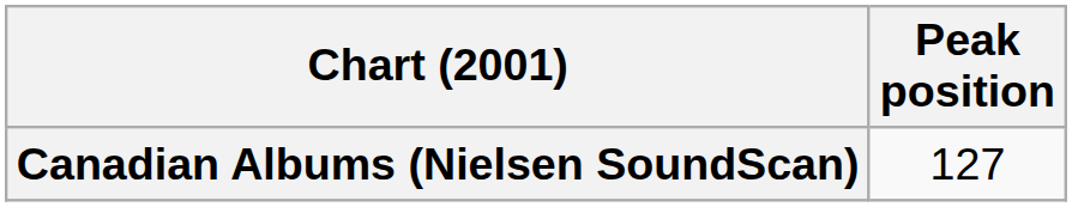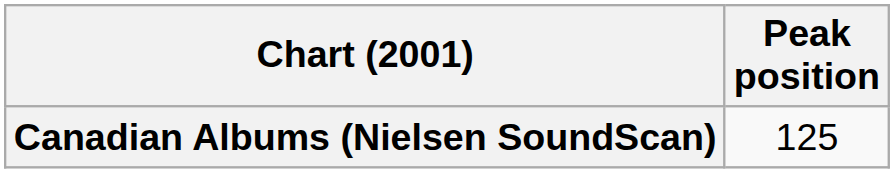Canadian Albums (Nielsen SoundScan) | Peak position: 127 -> 125
